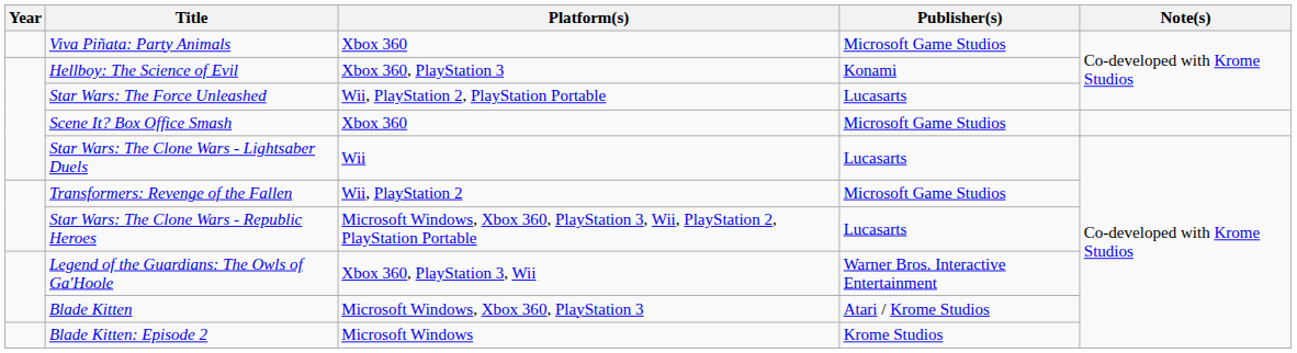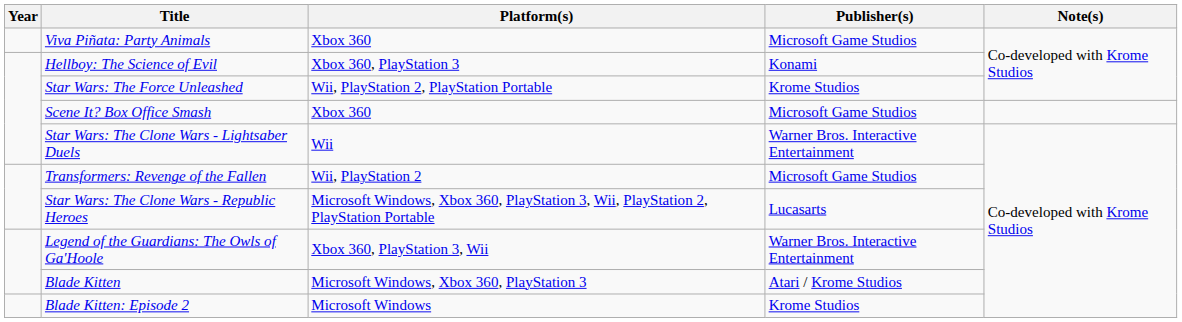Star Wars: The Force Unleashed | Publisher(s): Lucasarts -> Krome Studios
Star Wars: The Clone Wars - Lightsaber Duels | Publisher(s): Lucasarts -> Warner Bros. Interactive Entertainment
